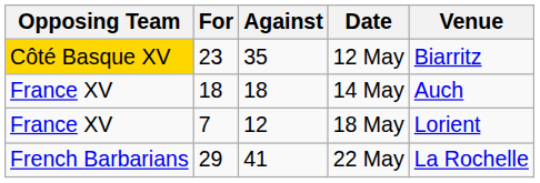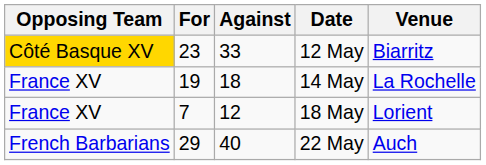12 May | Against: 35 -> 33
14 May | For: 18 -> 19
14 May | Venue: Auch -> La Rochelle
22 May | Against: 41 -> 40
22 May | Venue: La Rochelle -> Auch
